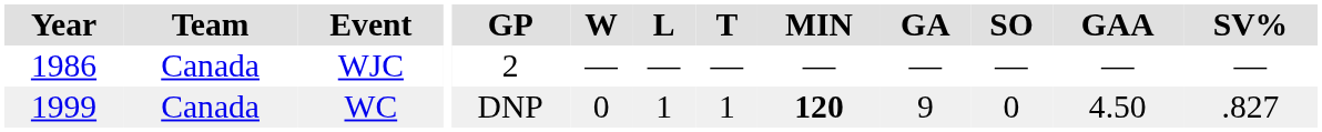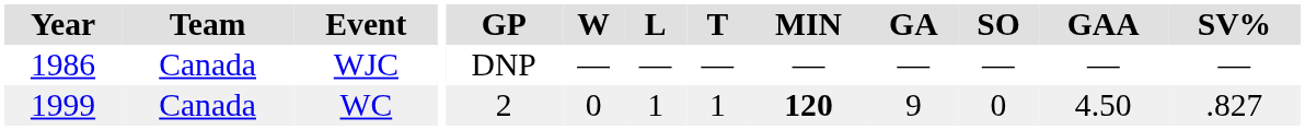WJC | GP: 2 -> DNP
WC | GP: DNP -> 2
